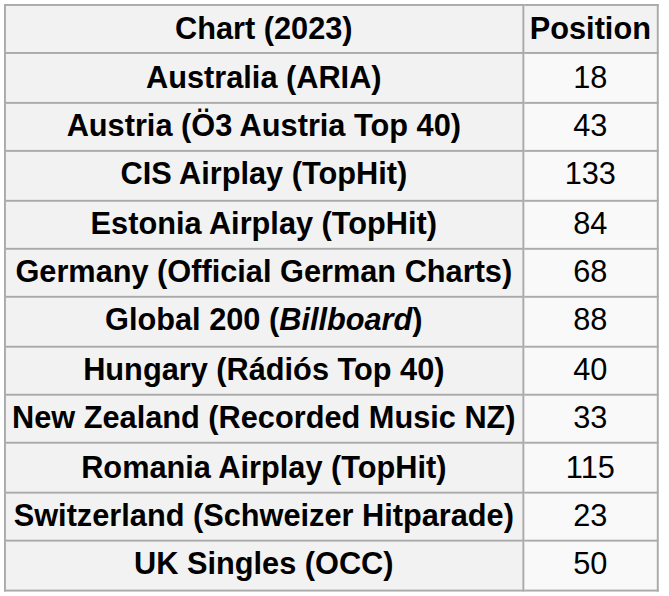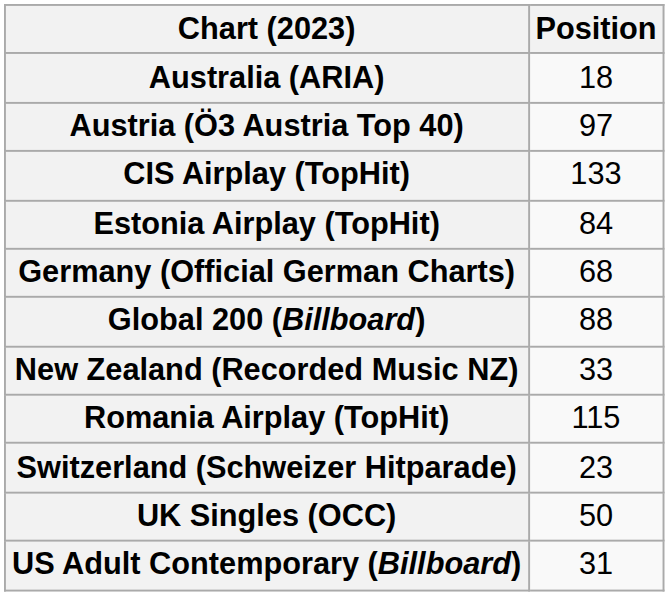Austria (Ö3 Austria Top 40) | Position: 43 -> 97
- row: Hungary (Rádiós Top 40) | 40
+ row: US Adult Contemporary (Billboard) | 31
